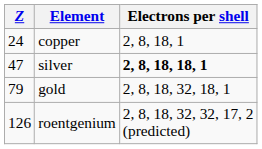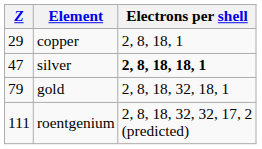copper | Z: 24 -> 29
roentgenium | Z: 126 -> 111
